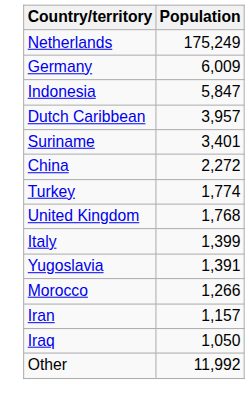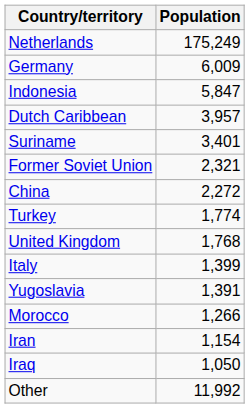+ row: Former Soviet Union | 2,321
Iran | Population: 1,157 -> 1,154
